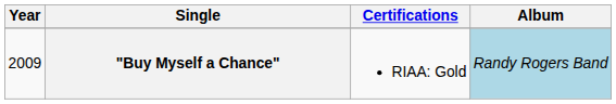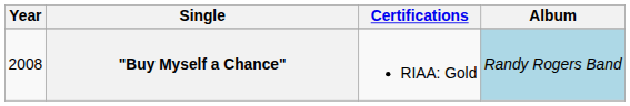"Buy Myself a Chance" | Year: 2009 -> 2008
